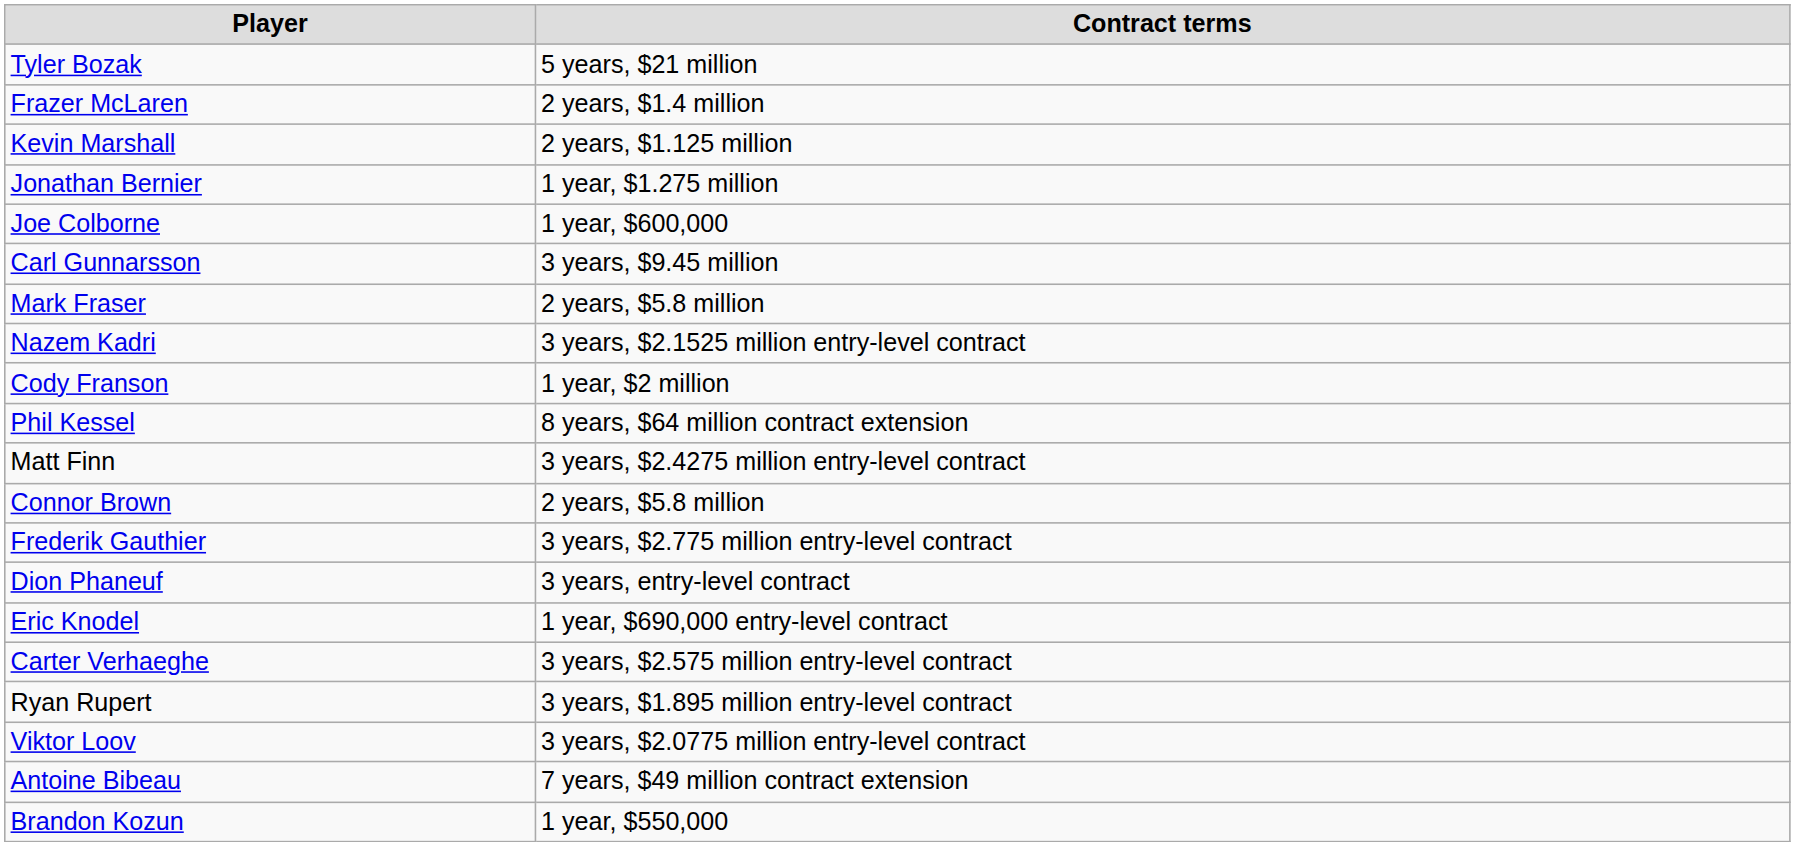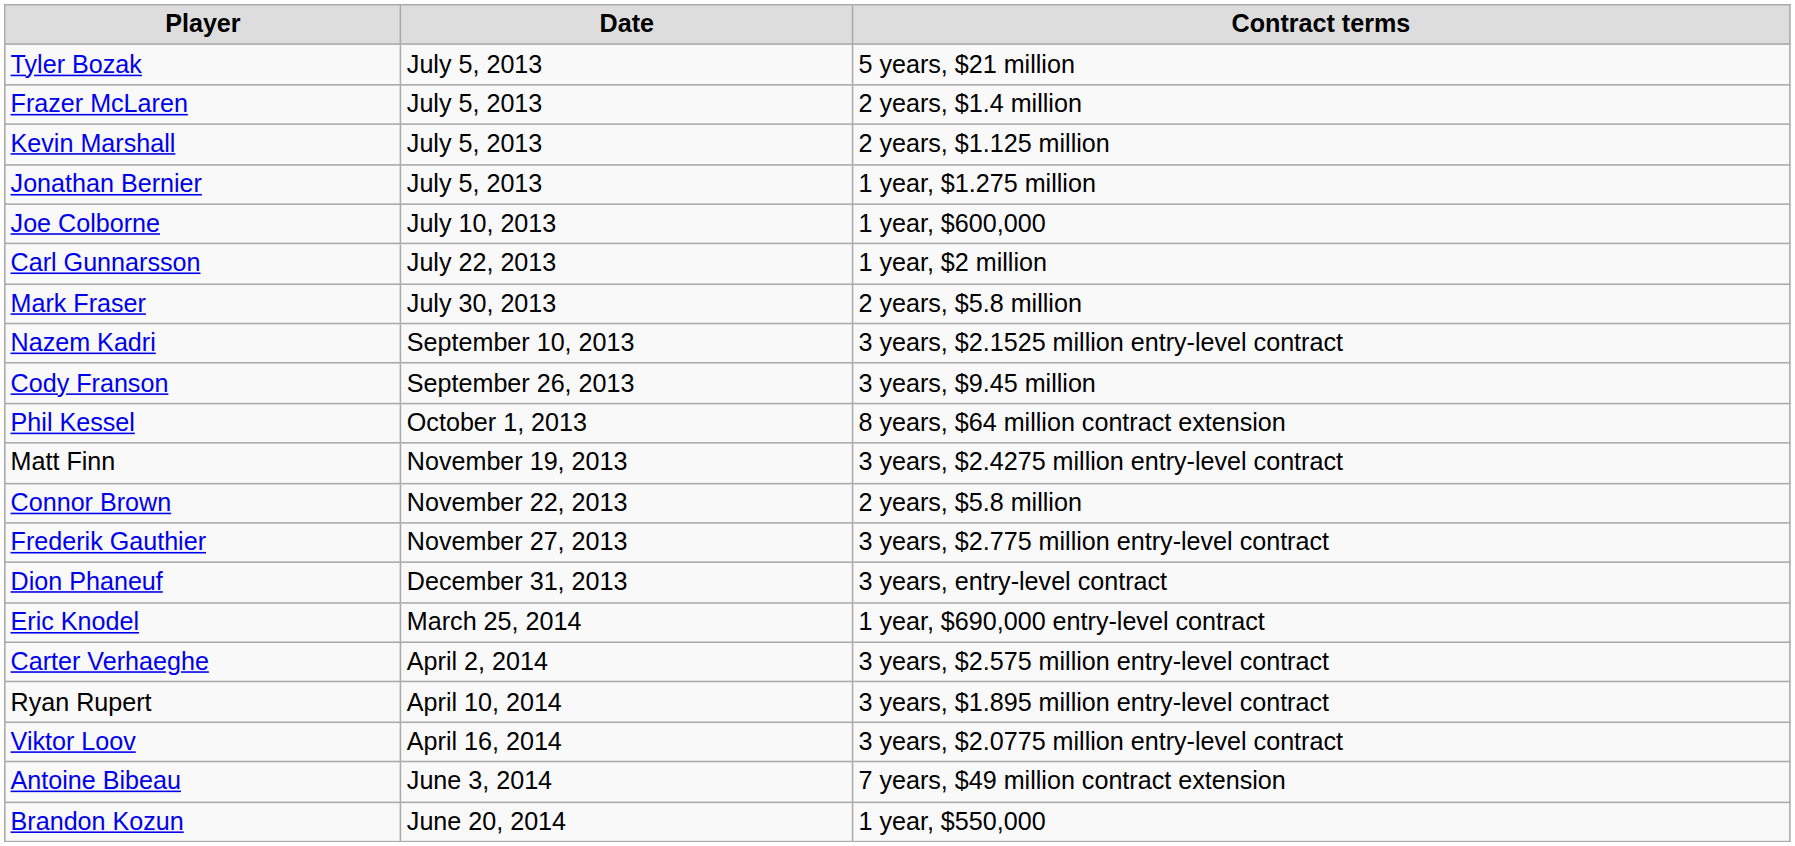+ column: Date | July 5, 2013 | July 5, 2013 | July 5, 2013 | July 5, 2013 | July 10, 2013 | July 22, 2013 | July 30, 2013 | September 10, 2013 | September 26, 2013 | October 1, 2013 | November 19, 2013 | November 22, 2013 | November 27, 2013 | December 31, 2013 | March 25, 2014 | April 2, 2014 | April 10, 2014 | April 16, 2014 | June 3, 2014 | June 20, 2014
Carl Gunnarsson | Contract terms: 3 years, $9.45 million -> 1 year, $2 million
Cody Franson | Contract terms: 1 year, $2 million -> 3 years, $9.45 million
